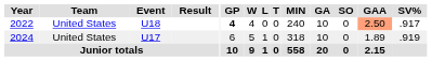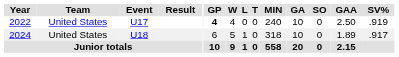2022 | Event: U18 -> U17
2022 | GAA: lightsalmon background -> no background
2022 | SV%: .917 -> .919
2024 | Event: U17 -> U18
2024 | SV%: .919 -> .917
